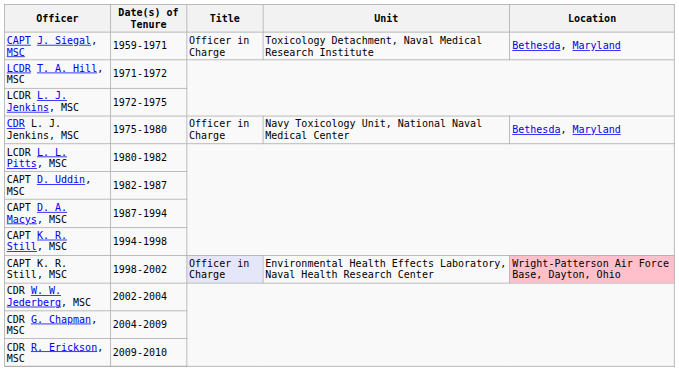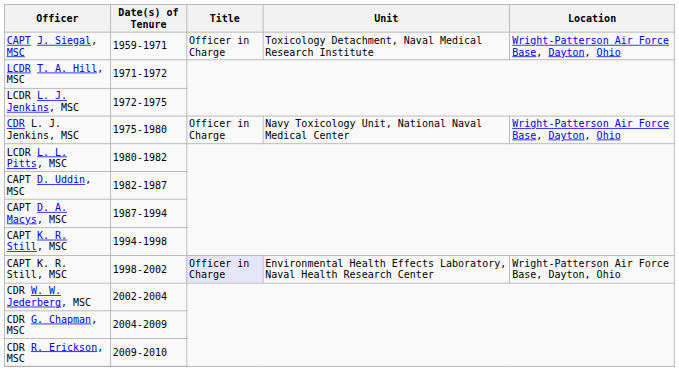CAPT J. Siegal, MSC | Location: Bethesda, Maryland -> Wright-Patterson Air Force Base, Dayton, Ohio
CDR L. J. Jenkins, MSC | Location: Bethesda, Maryland -> Wright-Patterson Air Force Base, Dayton, Ohio
CAPT K. R. Still, MSC / 1998-2002 | Location: pink background -> no background
